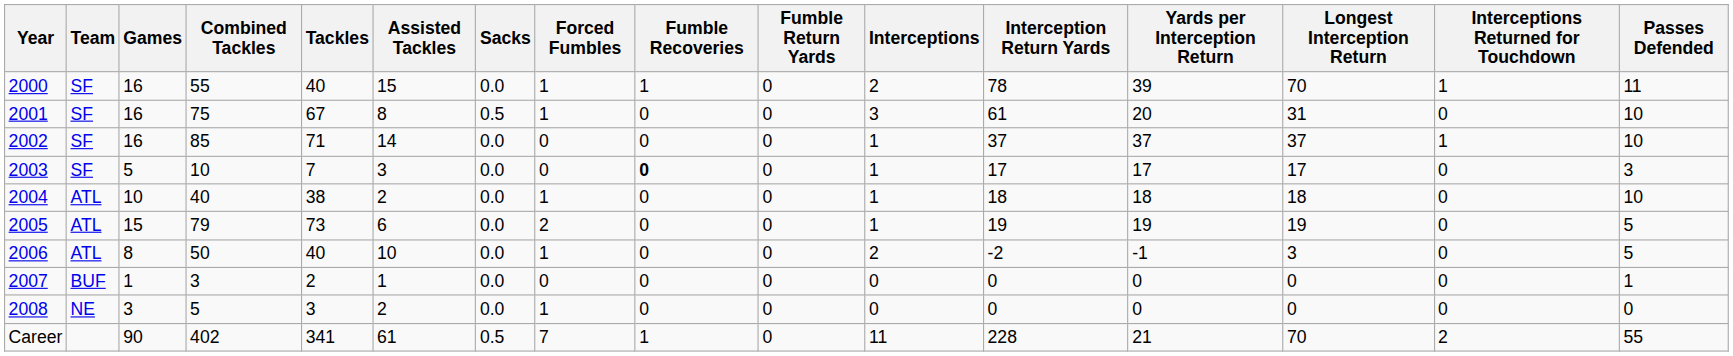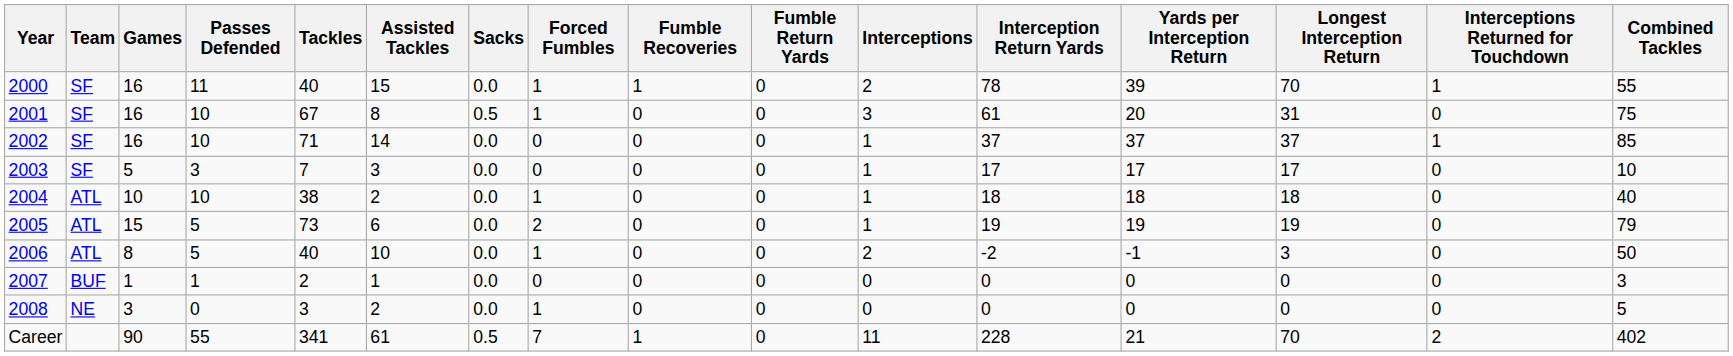columns swapped: Combined Tackles <-> Passes Defended
2003 | Fumble Recoveries: bold -> normal
